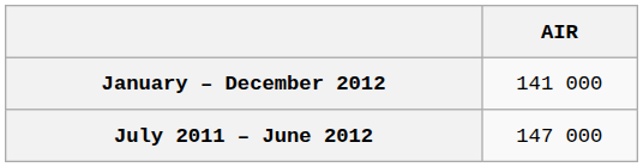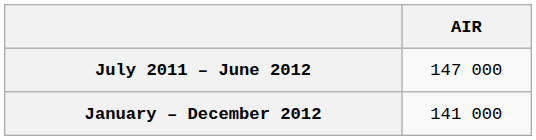rows swapped: January – December 2012 <-> July 2011 – June 2012
